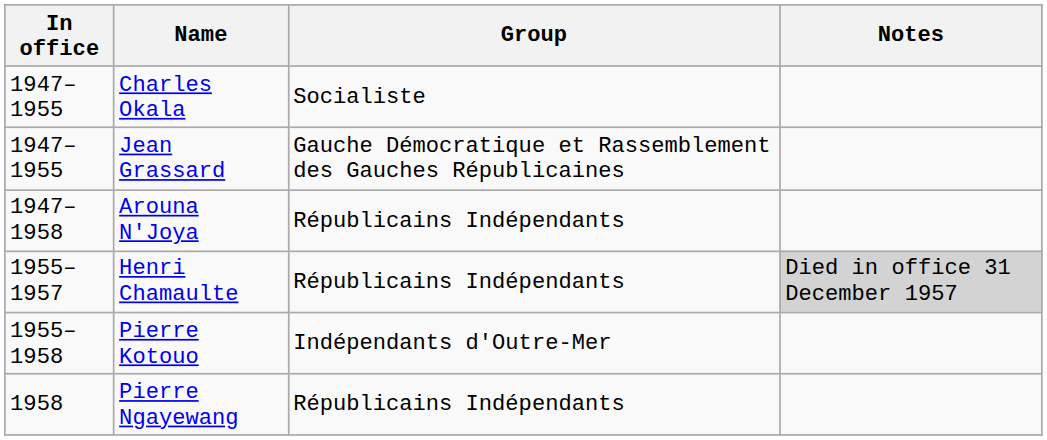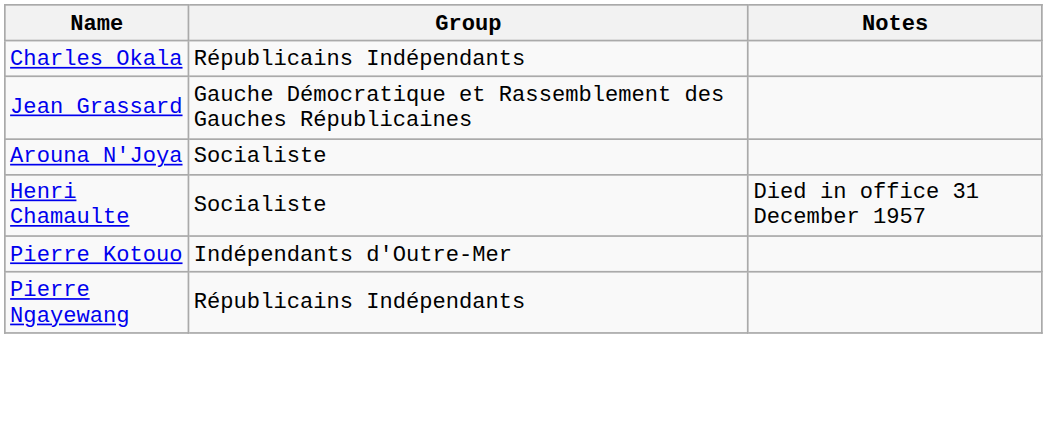- column: In office | 1947–1955 | 1947–1955 | 1947–1958 | 1955–1957 | 1955–1958 | 1958
Charles Okala | Group: Socialiste -> Républicains Indépendants
Arouna N'Joya | Group: Républicains Indépendants -> Socialiste
Henri Chamaulte | Group: Républicains Indépendants -> Socialiste
Henri Chamaulte | Notes: lightgrey background -> no background
